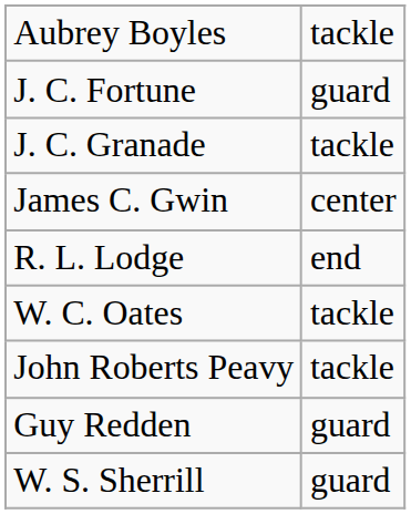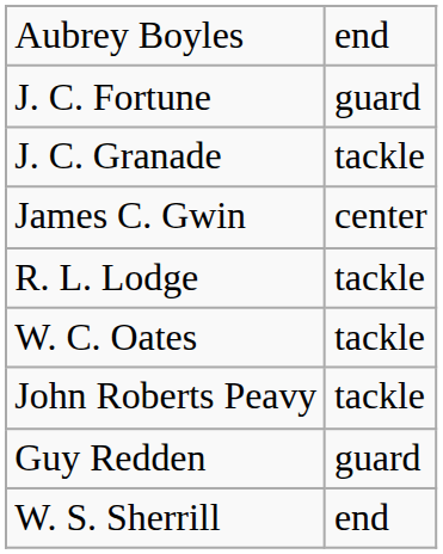Aubrey Boyles | column 2: tackle -> end
R. L. Lodge | column 2: end -> tackle
W. S. Sherrill | column 2: guard -> end
